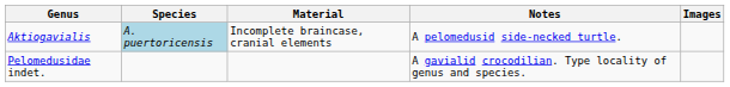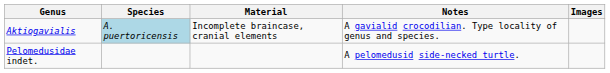Aktiogavialis | Notes: A pelomedusid side-necked turtle. -> A gavialid crocodilian. Type locality of genus and species.
Pelomedusidae indet. | Notes: A gavialid crocodilian. Type locality of genus and species. -> A pelomedusid side-necked turtle.
